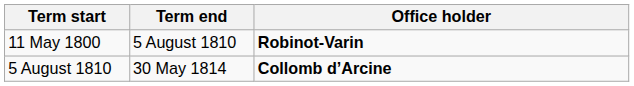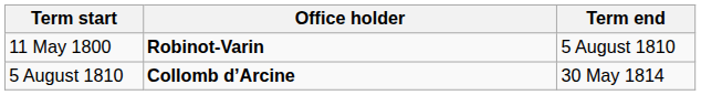columns swapped: Term end <-> Office holder
